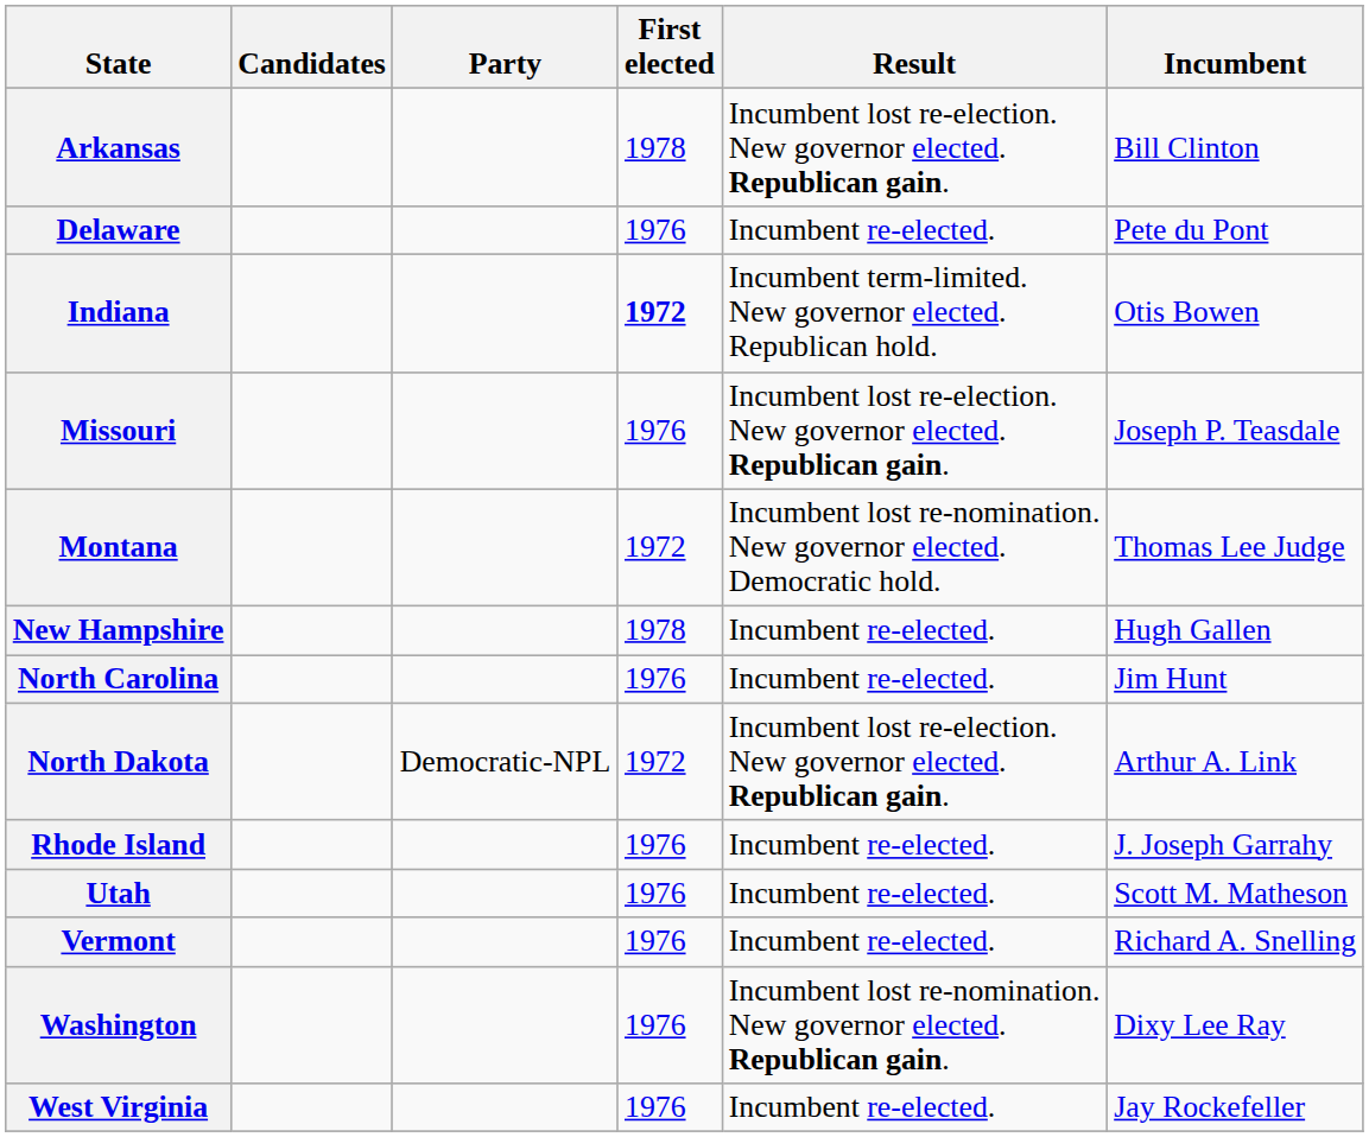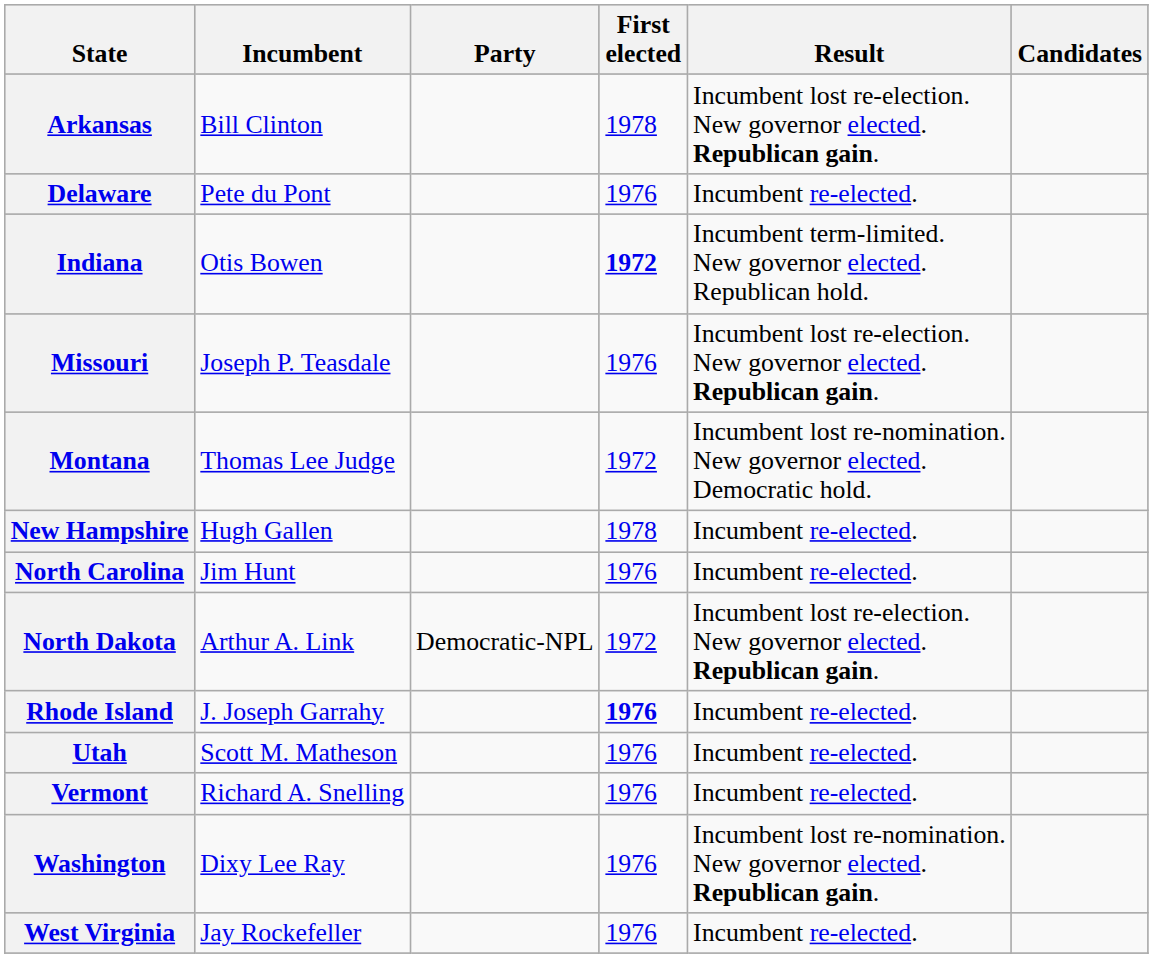columns swapped: Incumbent <-> Candidates
Rhode Island | First elected: normal -> bold
